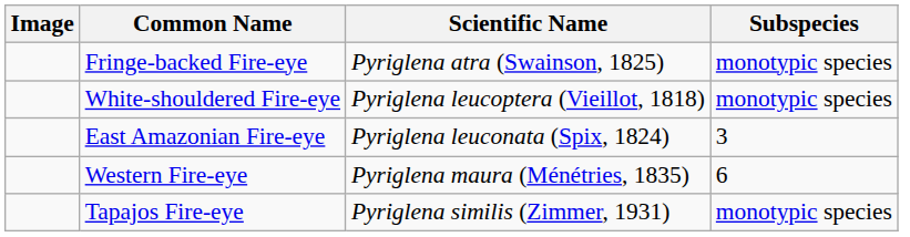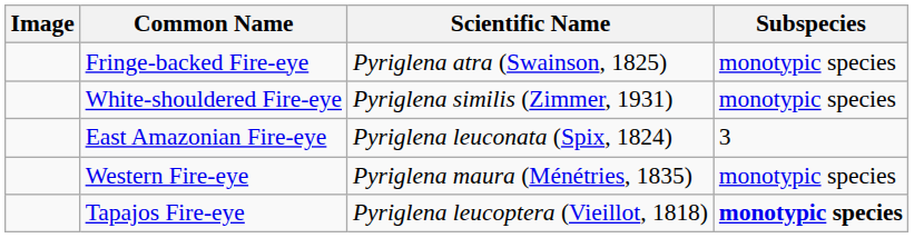White-shouldered Fire-eye | Scientific Name: Pyriglena leucoptera (Vieillot, 1818) -> Pyriglena similis (Zimmer, 1931)
Western Fire-eye | Subspecies: 6 -> monotypic species
Tapajos Fire-eye | Scientific Name: Pyriglena similis (Zimmer, 1931) -> Pyriglena leucoptera (Vieillot, 1818)
Tapajos Fire-eye | Subspecies: normal -> bold
